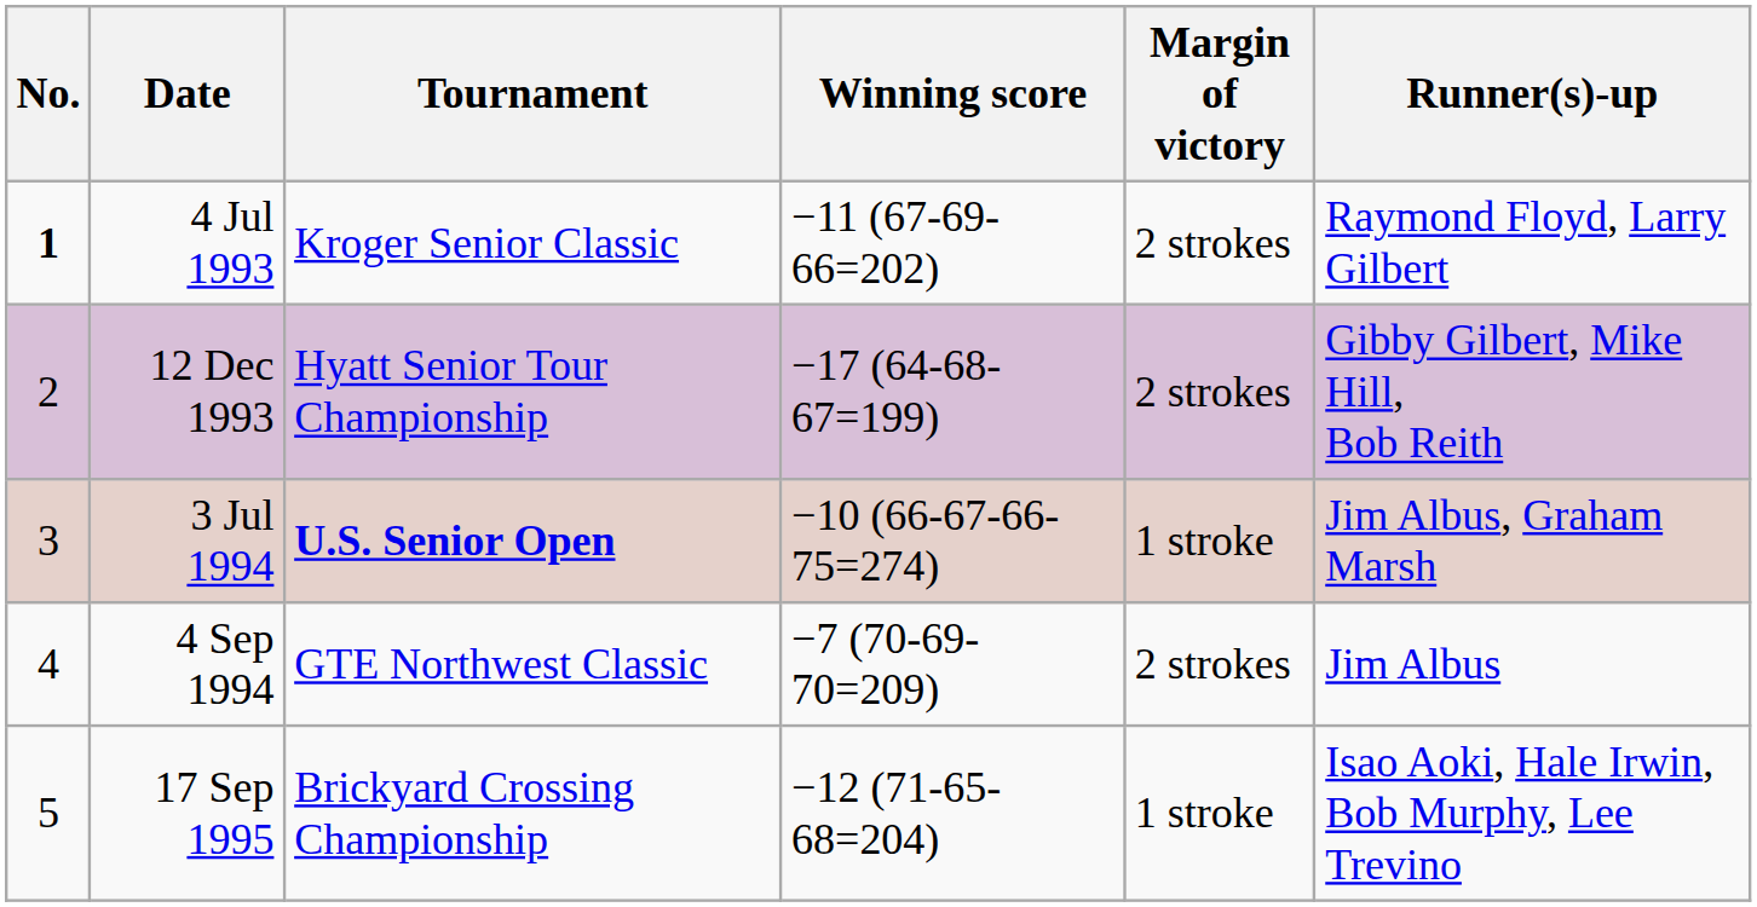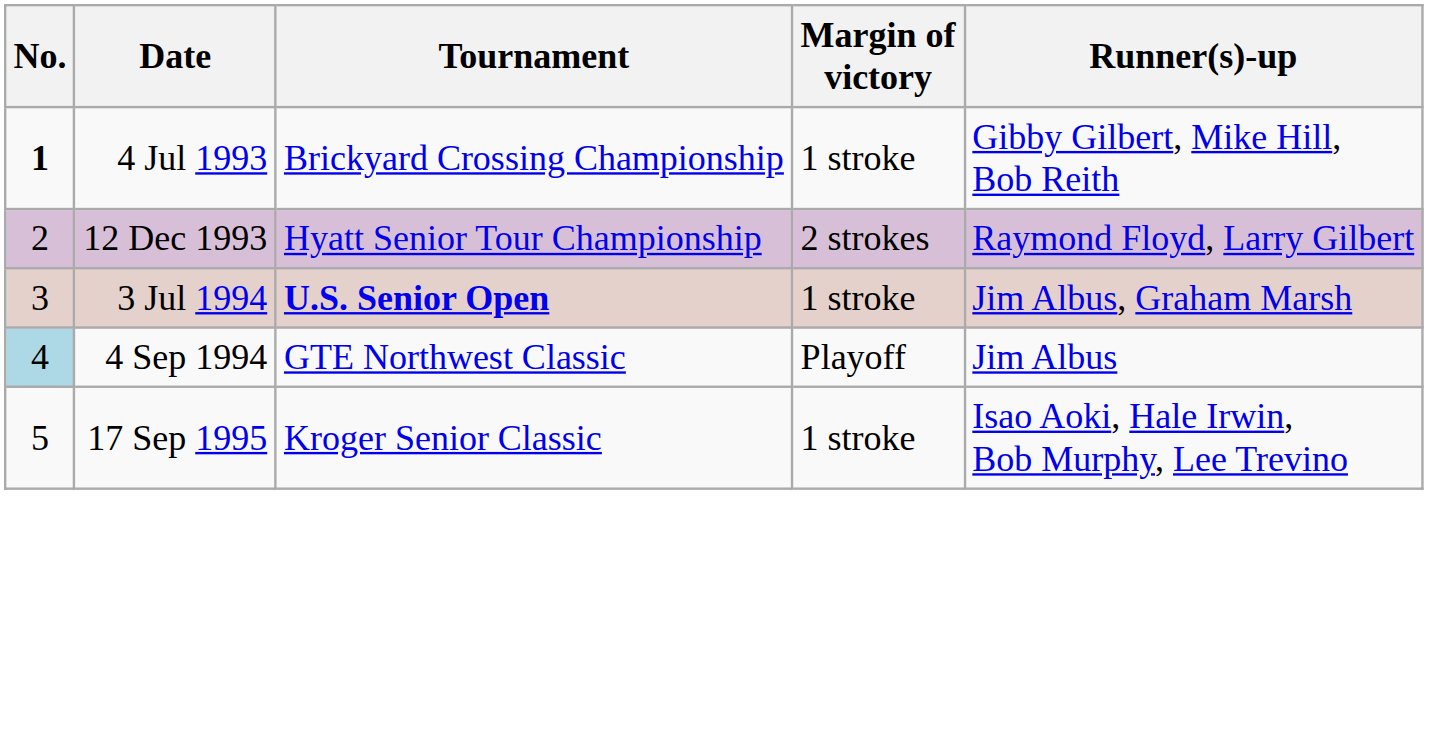- column: Winning score | −11 (67-69-66=202) | −17 (64-68-67=199) | −10 (66-67-66-75=274) | −7 (70-69-70=209) | −12 (71-65-68=204)
4 Jul 1993 | Tournament: Kroger Senior Classic -> Brickyard Crossing Championship
4 Jul 1993 | Margin of victory: 2 strokes -> 1 stroke
4 Jul 1993 | Runner(s)-up: Raymond Floyd, Larry Gilbert -> Gibby Gilbert, Mike Hill, Bob Reith
12 Dec 1993 | Runner(s)-up: Gibby Gilbert, Mike Hill, Bob Reith -> Raymond Floyd, Larry Gilbert
4 Sep 1994 | No.: no background -> lightblue background
4 Sep 1994 | Margin of victory: 2 strokes -> Playoff
17 Sep 1995 | Tournament: Brickyard Crossing Championship -> Kroger Senior Classic
